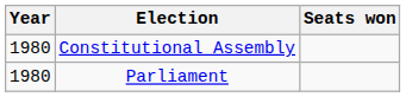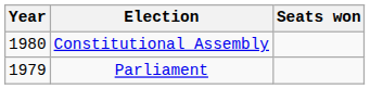Parliament | Year: 1980 -> 1979
